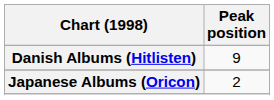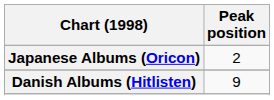rows swapped: Danish Albums (Hitlisten) <-> Japanese Albums (Oricon)
